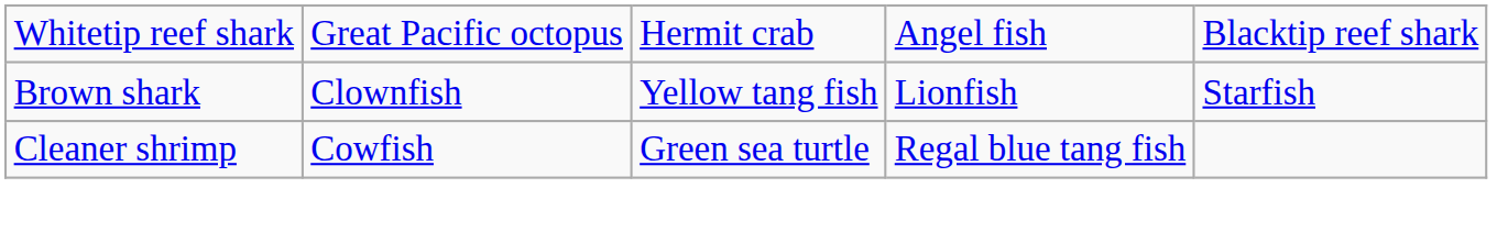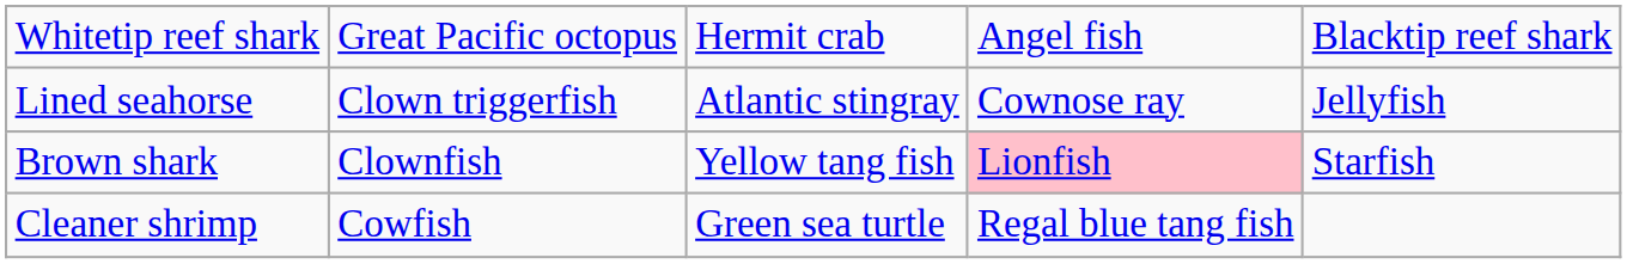+ row: Lined seahorse | Clown triggerfish | Atlantic stingray | Cownose ray | Jellyfish
Brown shark | column 4: no background -> pink background
